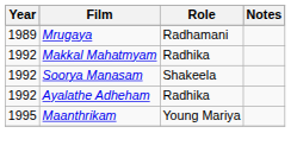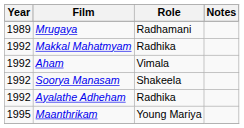+ row: 1992 | Aham | Vimala
